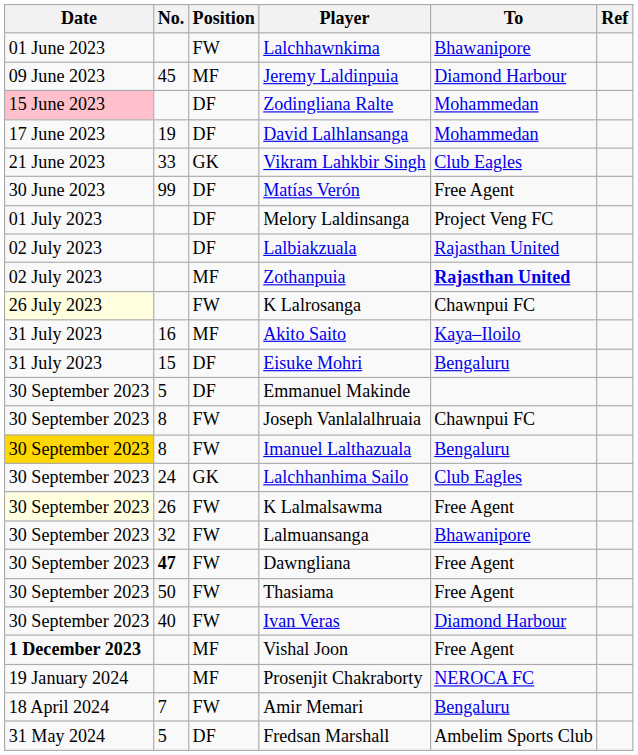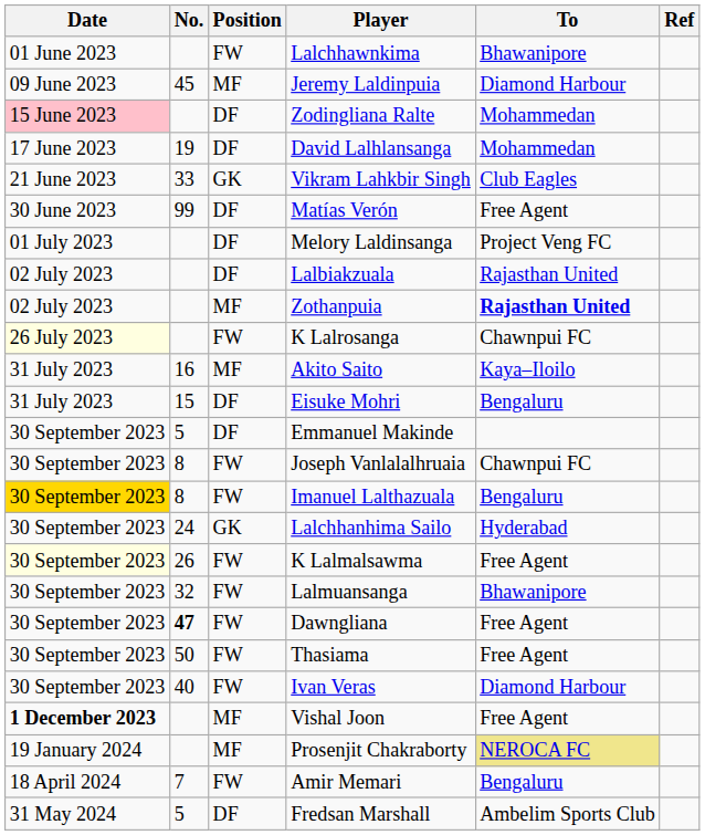Lalchhanhima Sailo | To: Club Eagles -> Hyderabad
Prosenjit Chakraborty | To: no background -> khaki background
